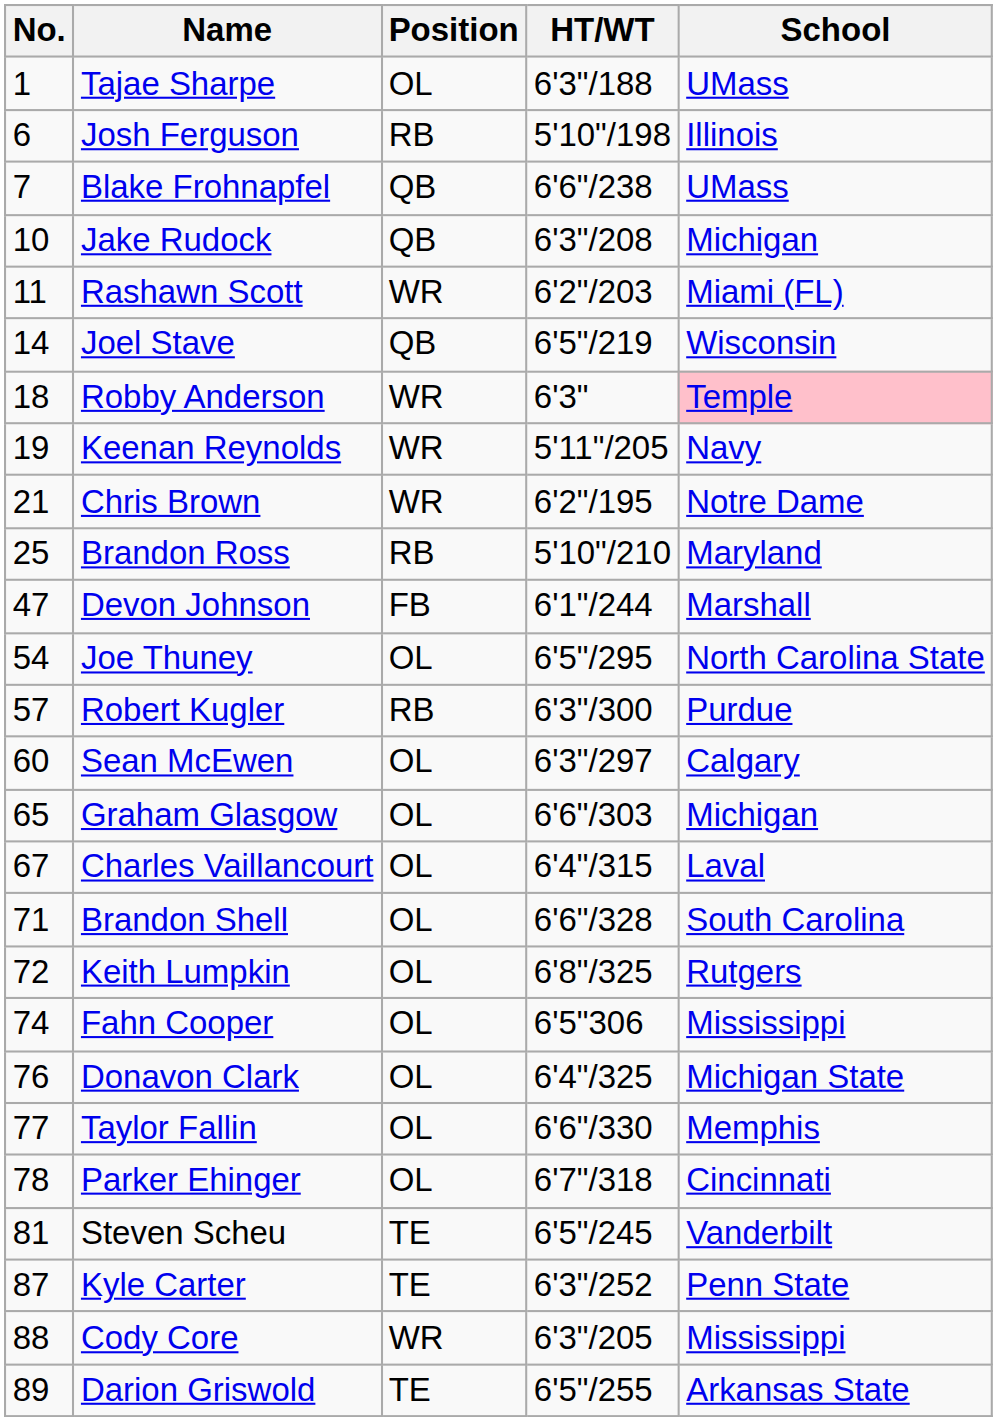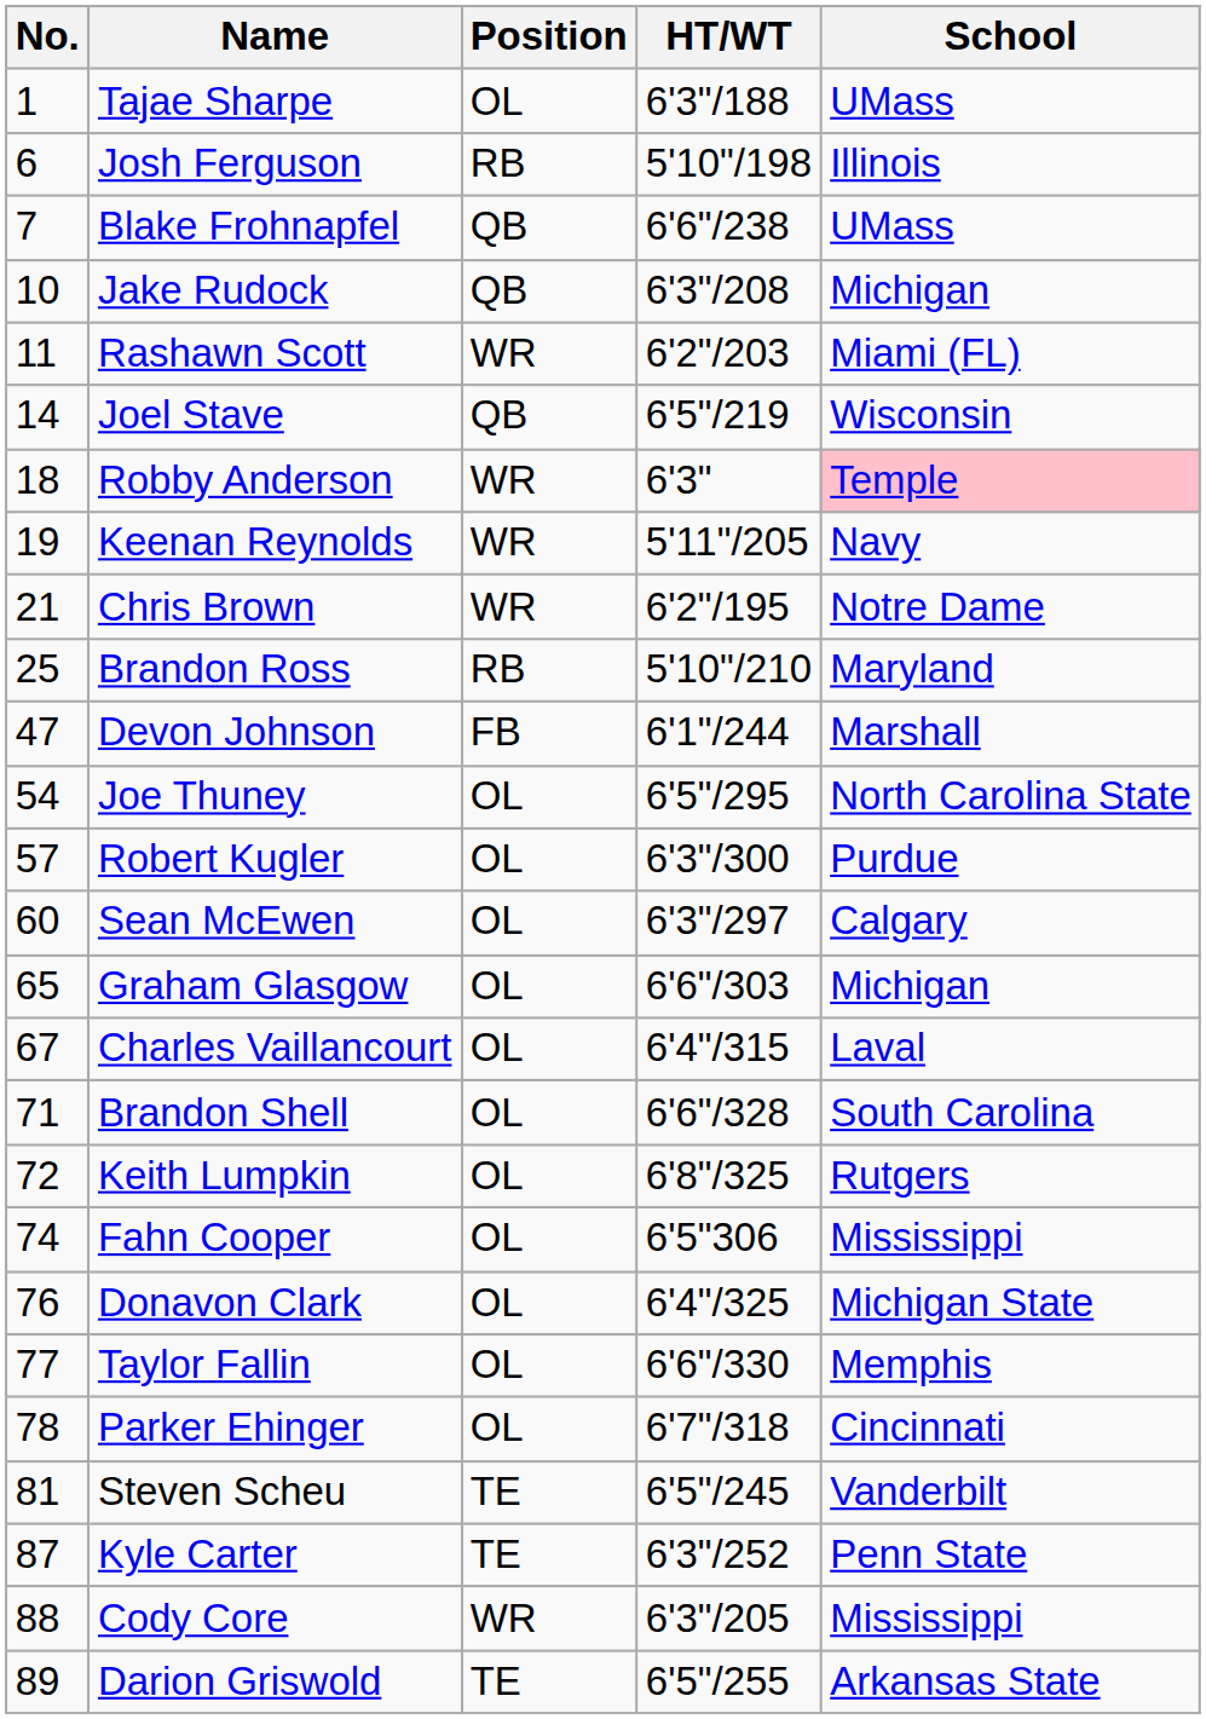Robert Kugler | Position: RB -> OL
